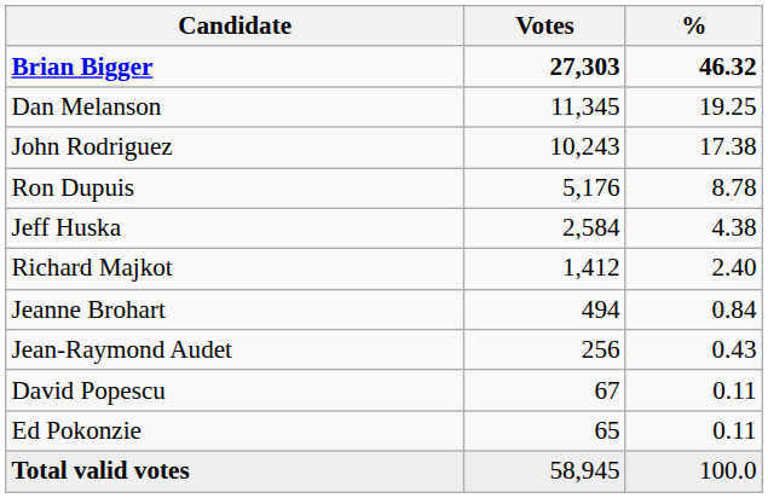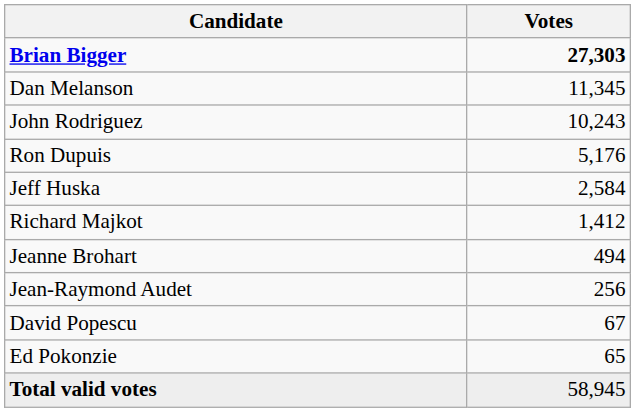- column: % | 46.32 | 19.25 | 17.38 | 8.78 | 4.38 | 2.40 | 0.84 | 0.43 | 0.11 | 0.11 | 100.0
